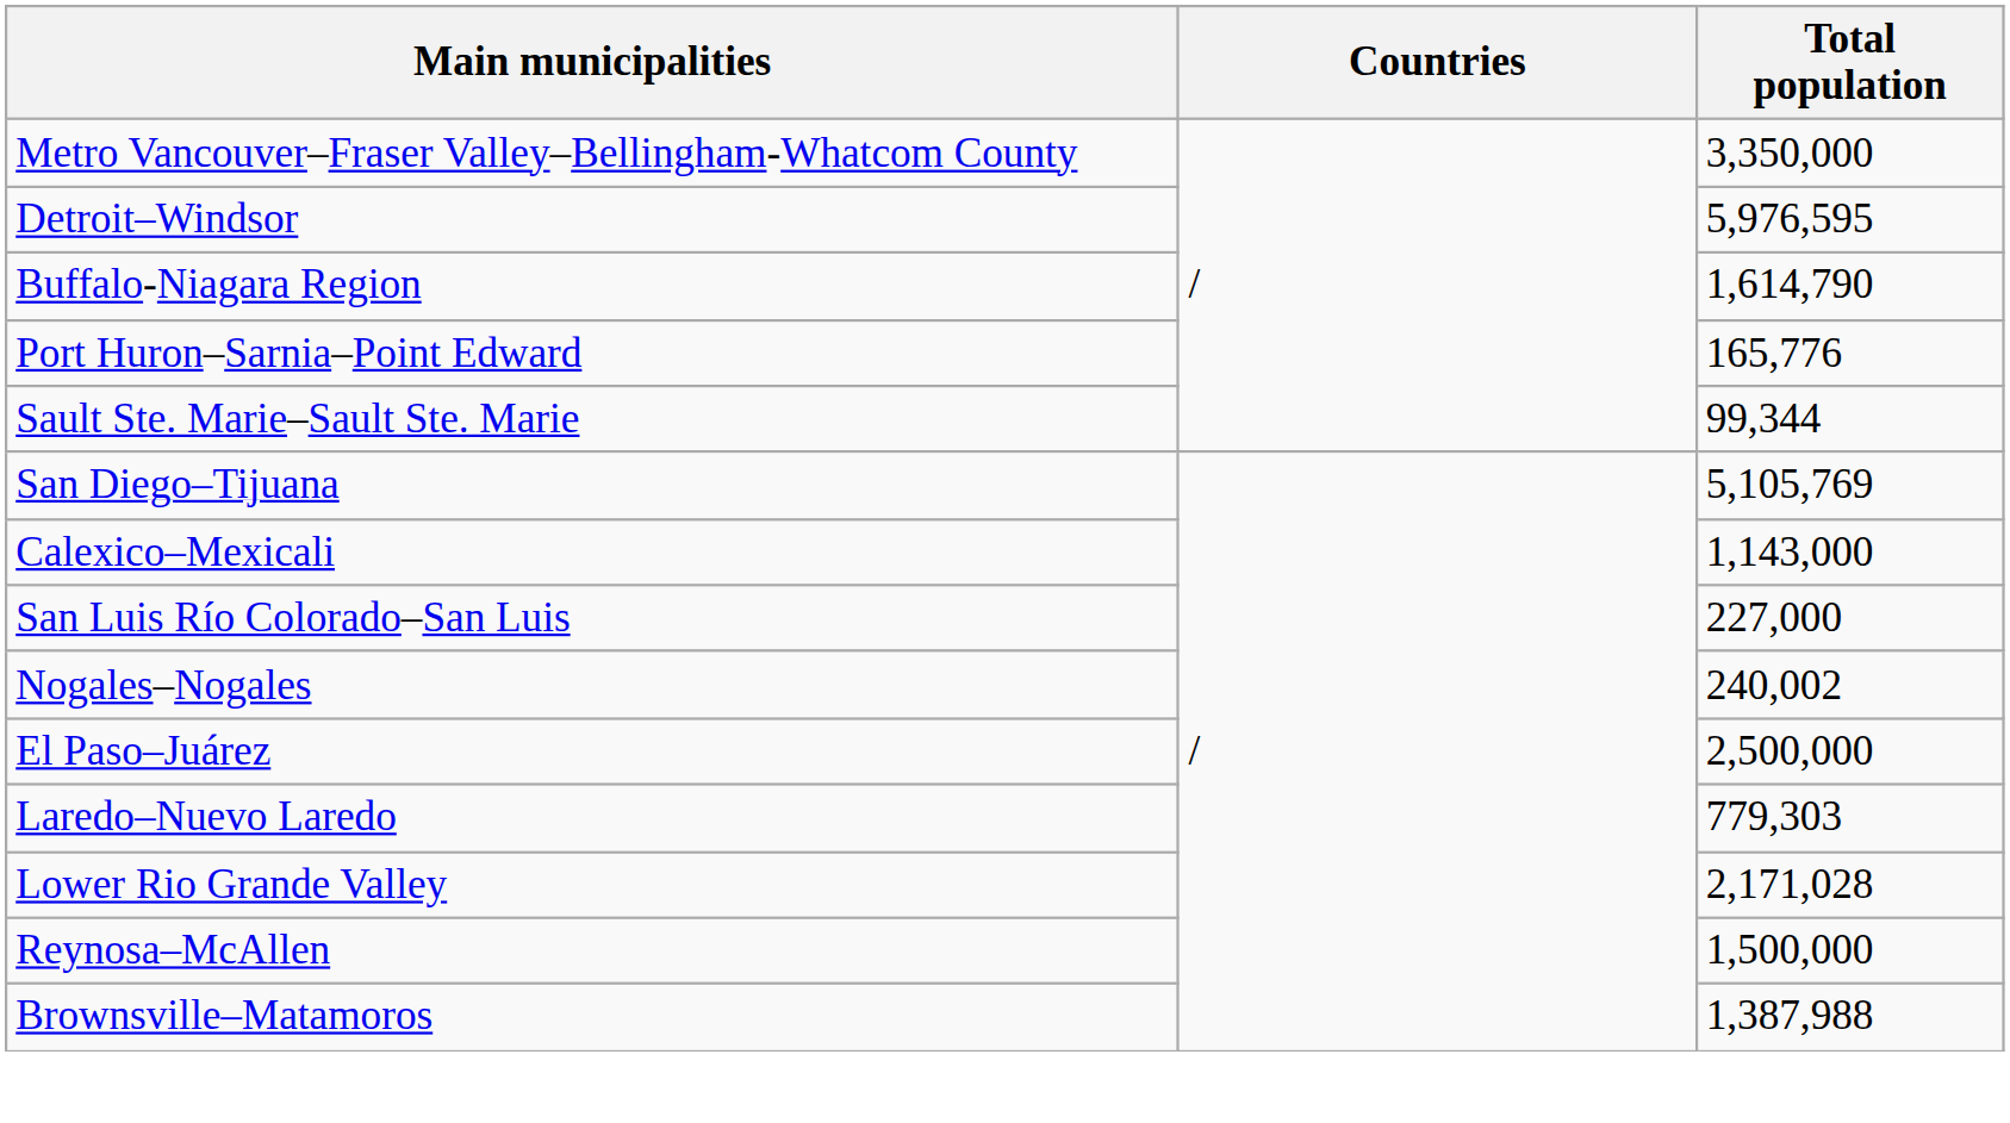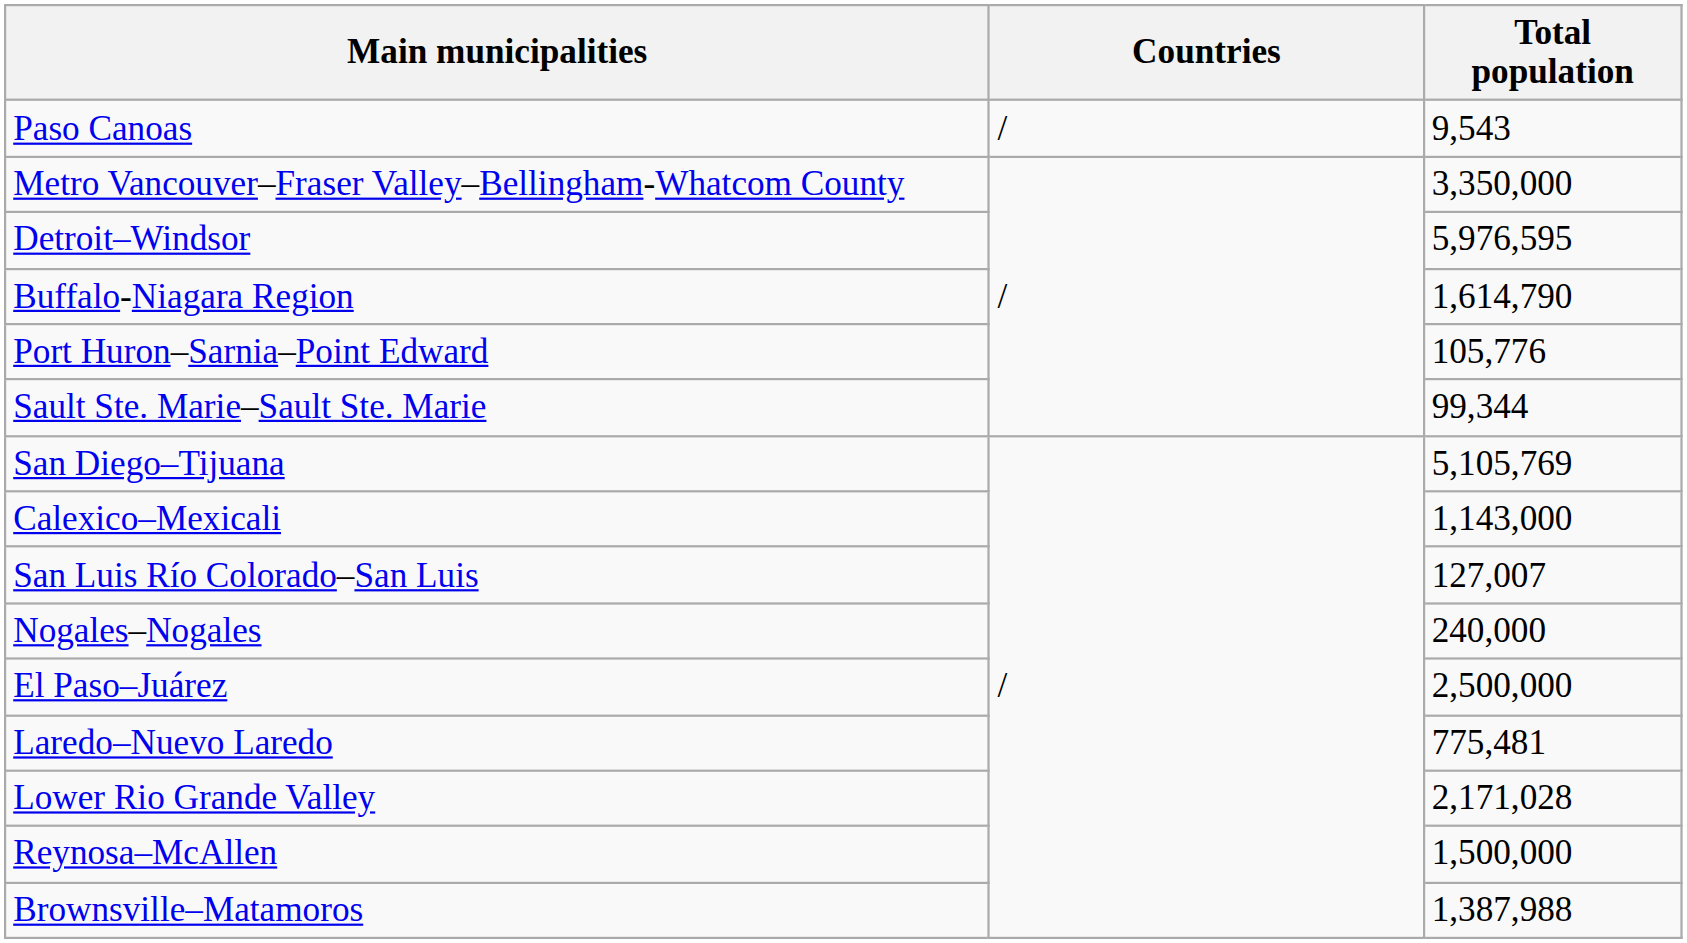+ row: Paso Canoas | / | 9,543
Port Huron–Sarnia–Point Edward | Total population: 165,776 -> 105,776
San Luis Río Colorado–San Luis | Total population: 227,000 -> 127,007
Nogales–Nogales | Total population: 240,002 -> 240,000
Laredo–Nuevo Laredo | Total population: 779,303 -> 775,481
